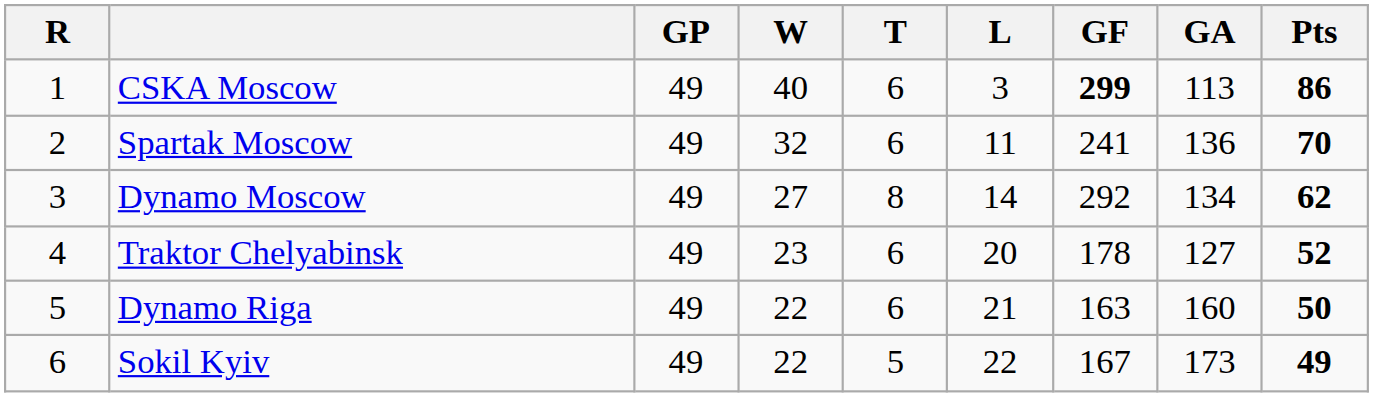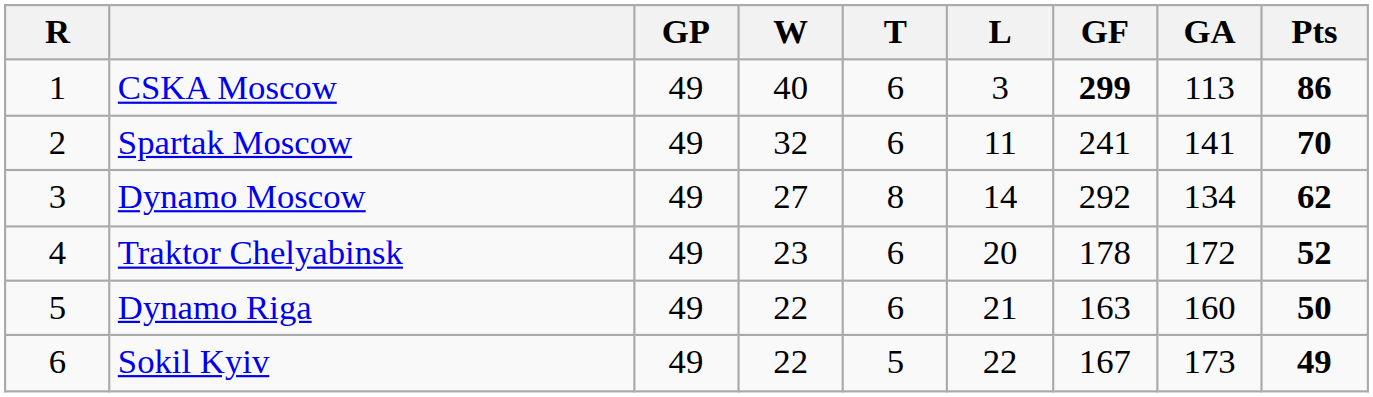Spartak Moscow | GA: 136 -> 141
Traktor Chelyabinsk | GA: 127 -> 172
